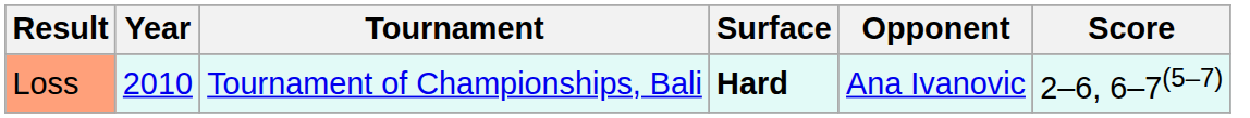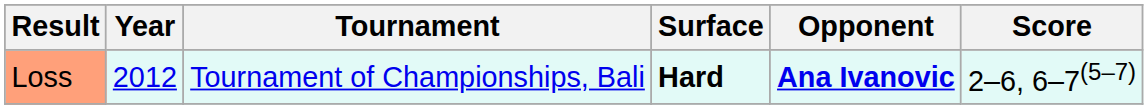Loss | Year: 2010 -> 2012
Loss | Opponent: normal -> bold
